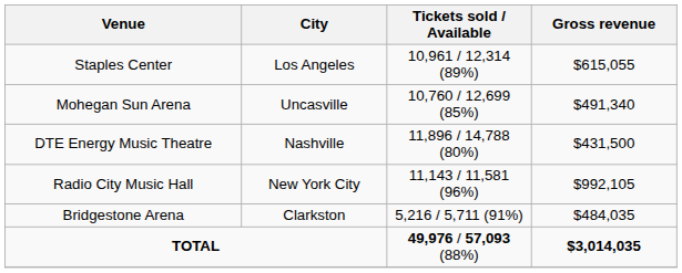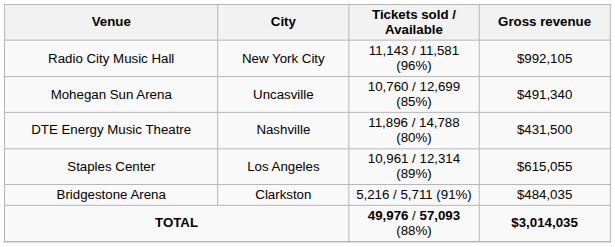rows swapped: Radio City Music Hall <-> Staples Center
